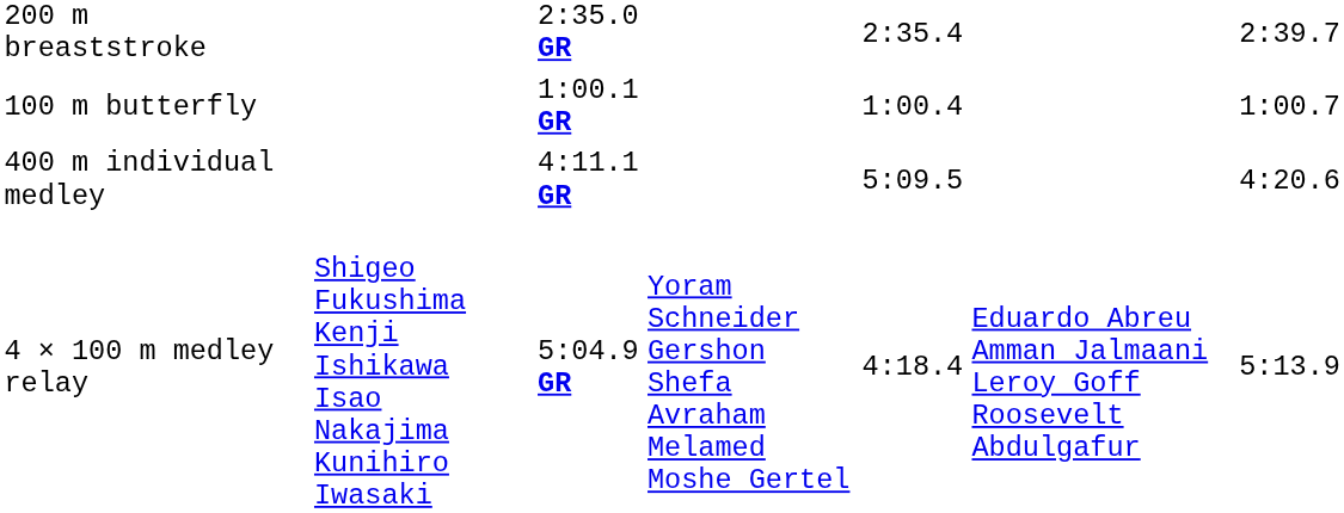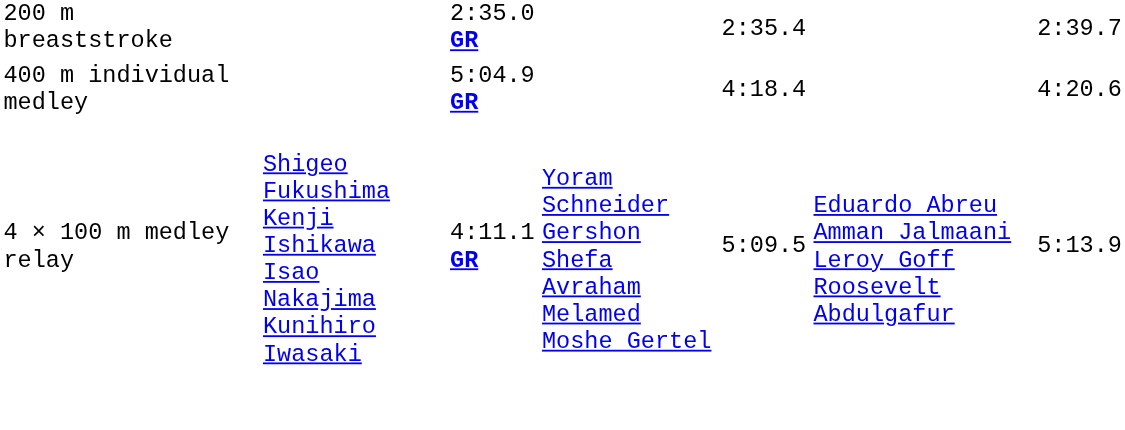- row: 100 m butterfly | 1:00.1 GR | 1:00.4 | 1:00.7
400 m individual medley | column 3: 4:11.1 GR -> 5:04.9 GR
400 m individual medley | column 5: 5:09.5 -> 4:18.4
4 × 100 m medley relay | column 3: 5:04.9 GR -> 4:11.1 GR
4 × 100 m medley relay | column 5: 4:18.4 -> 5:09.5
